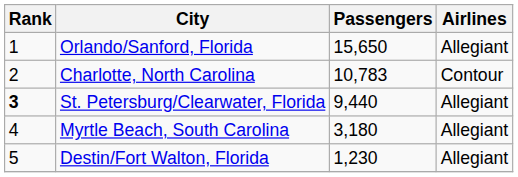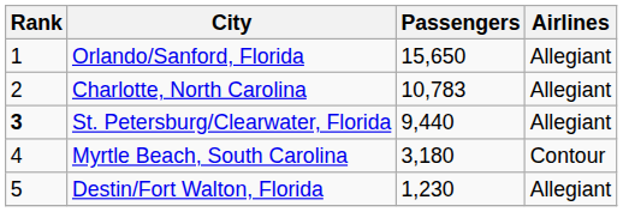Charlotte, North Carolina | Airlines: Contour -> Allegiant
Myrtle Beach, South Carolina | Airlines: Allegiant -> Contour
